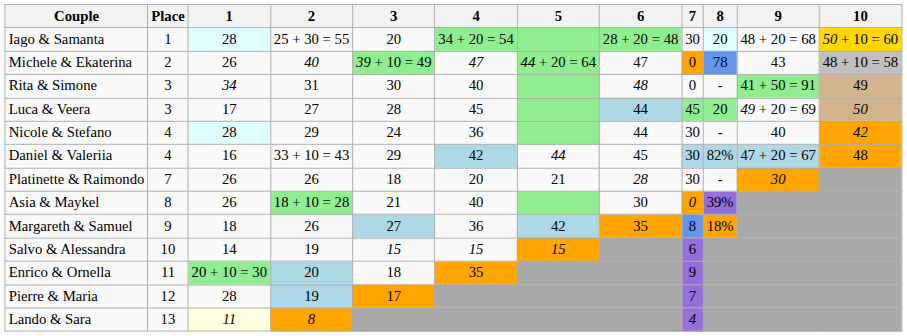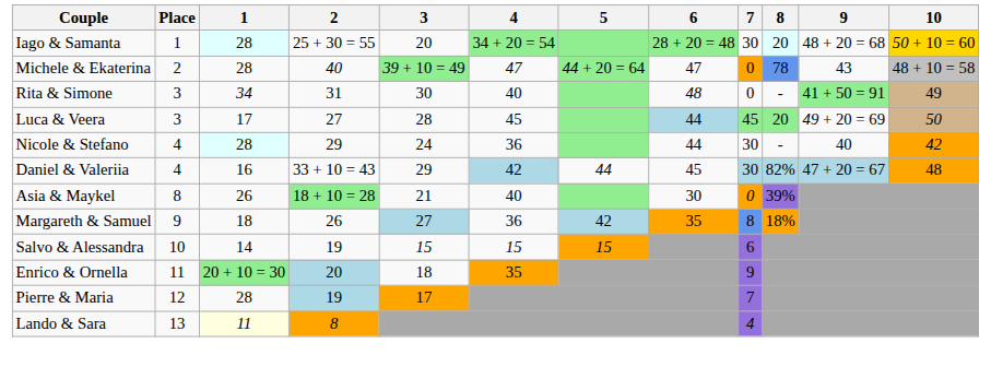Michele & Ekaterina | 1: 26 -> 28
- row: Platinette & Raimondo | 7 | 26 | 26 | 18 | 20 | 21 | 28 | 30 | - | 30
